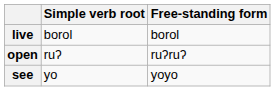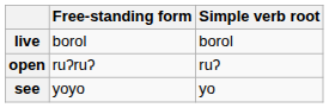columns swapped: Simple verb root <-> Free-standing form
